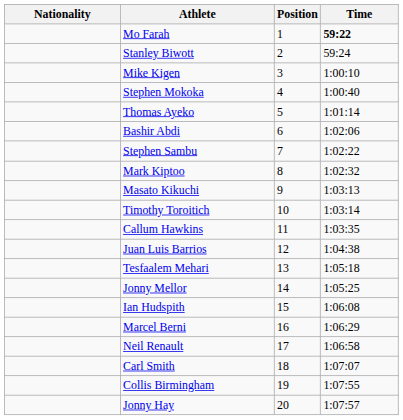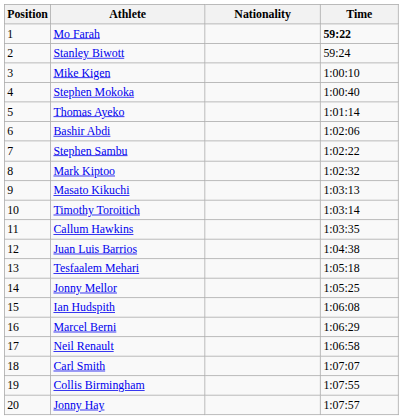columns swapped: Position <-> Nationality
